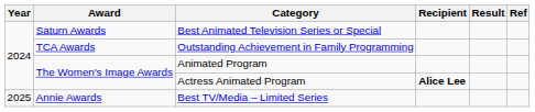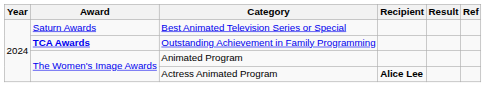Outstanding Achievement in Family Programming | Award: normal -> bold
- row: 2025 | Annie Awards | Best TV/Media – Limited Series
